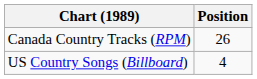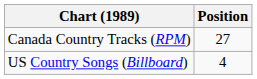Canada Country Tracks (RPM) | Position: 26 -> 27
